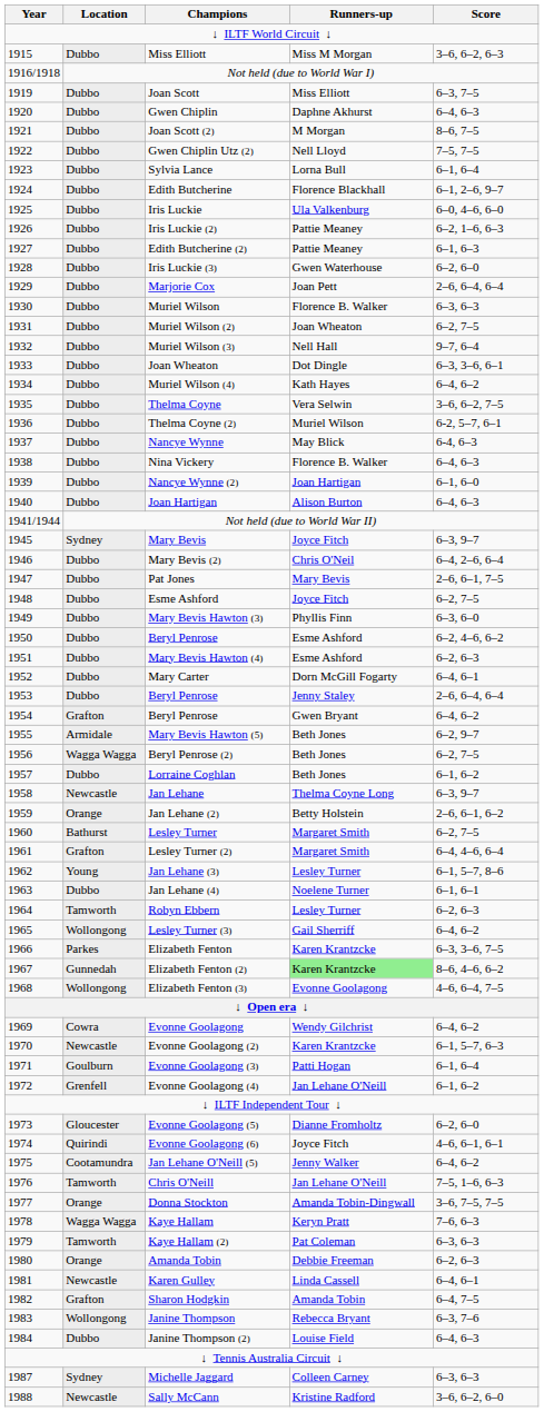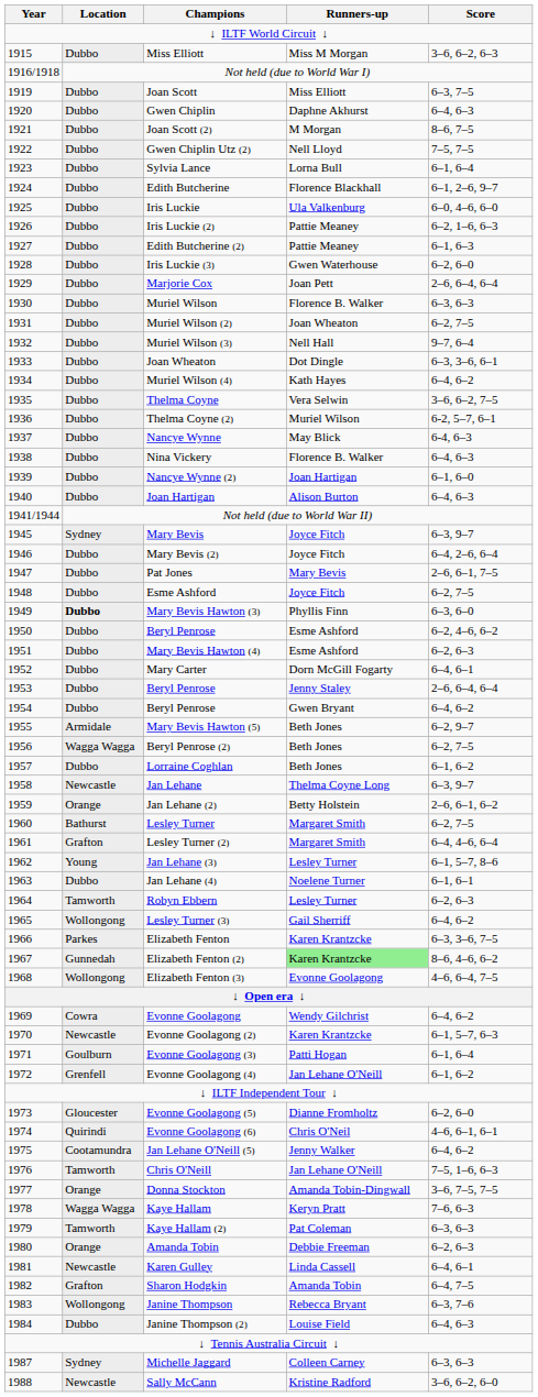Mary Bevis (2) | Runners-up: Chris O'Neil -> Joyce Fitch
Mary Bevis Hawton (3) | Location: normal -> bold
1954 / Beryl Penrose | Location: Grafton -> Dubbo
Evonne Goolagong (6) | Runners-up: Joyce Fitch -> Chris O'Neil
